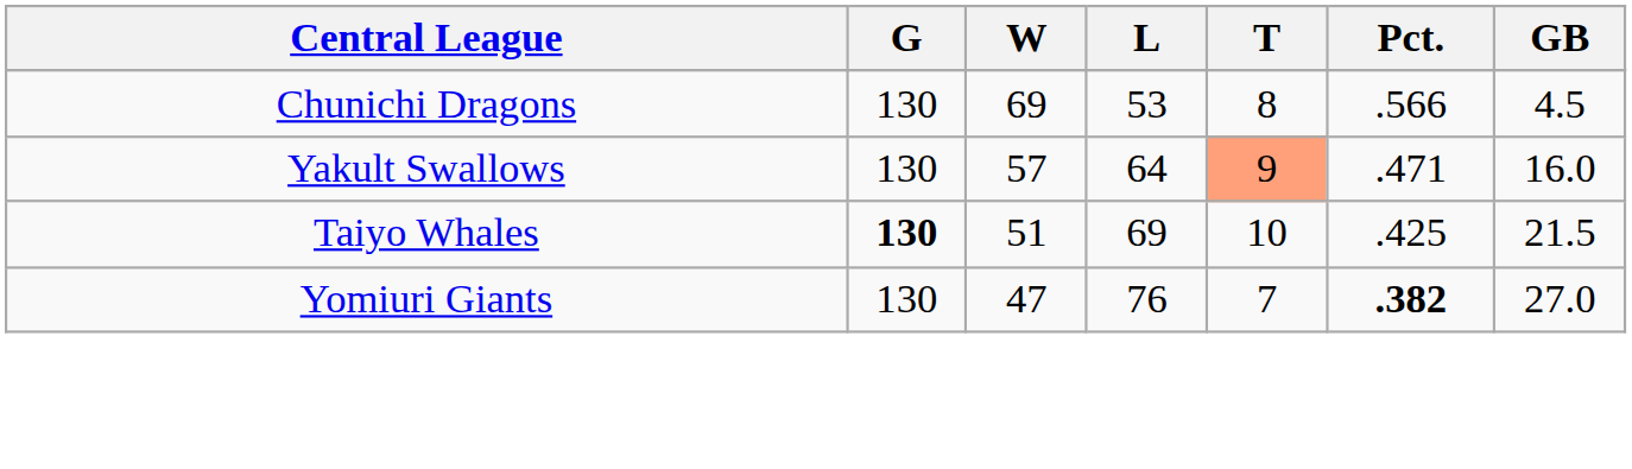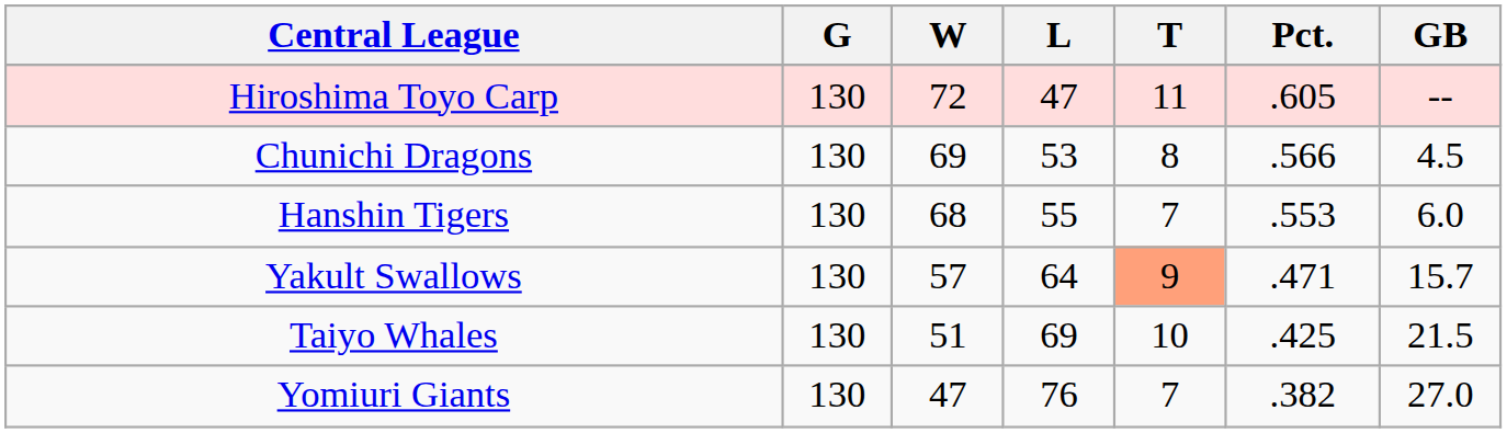+ row: Hiroshima Toyo Carp | 130 | 72 | 47 | 11 | .605 | --
+ row: Hanshin Tigers | 130 | 68 | 55 | 7 | .553 | 6.0
Yakult Swallows | GB: 16.0 -> 15.7
Taiyo Whales | G: bold -> normal
Yomiuri Giants | Pct.: bold -> normal
